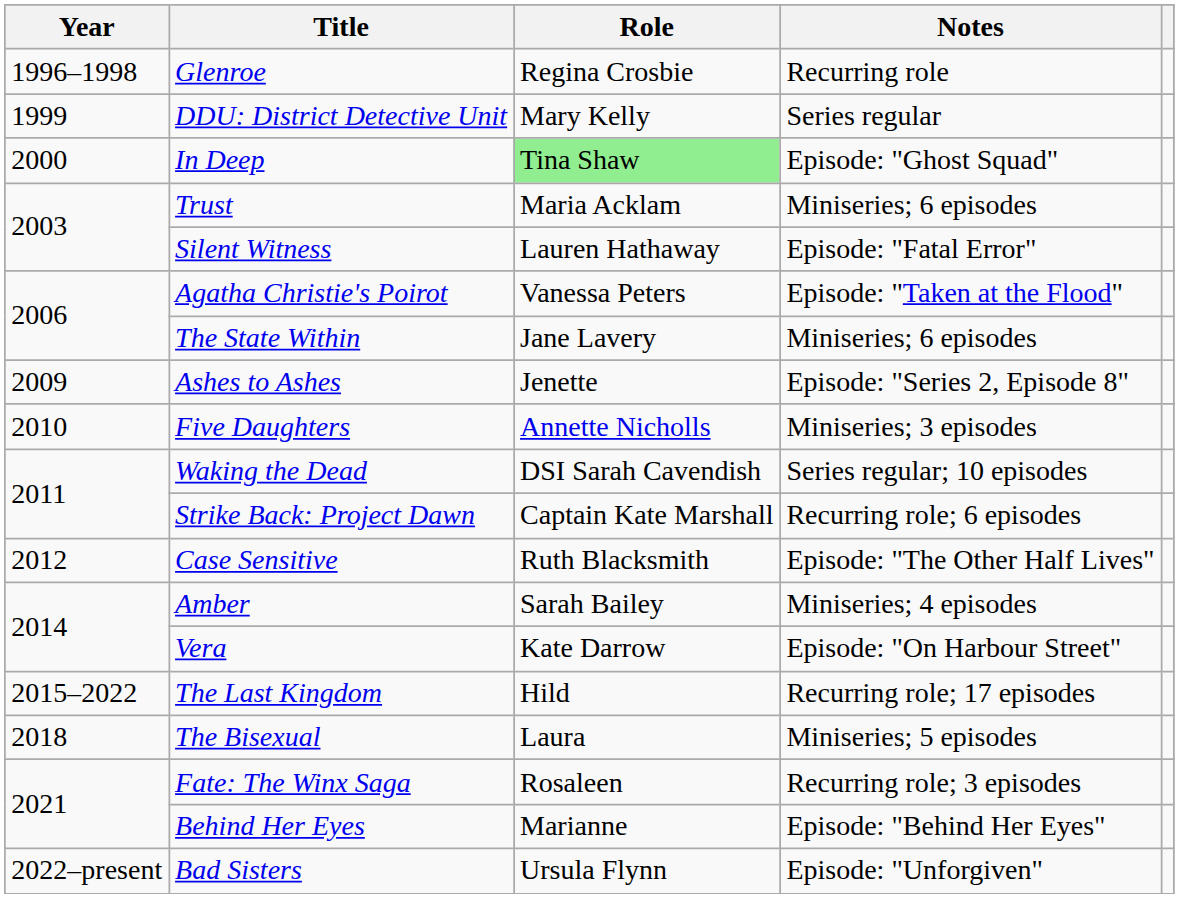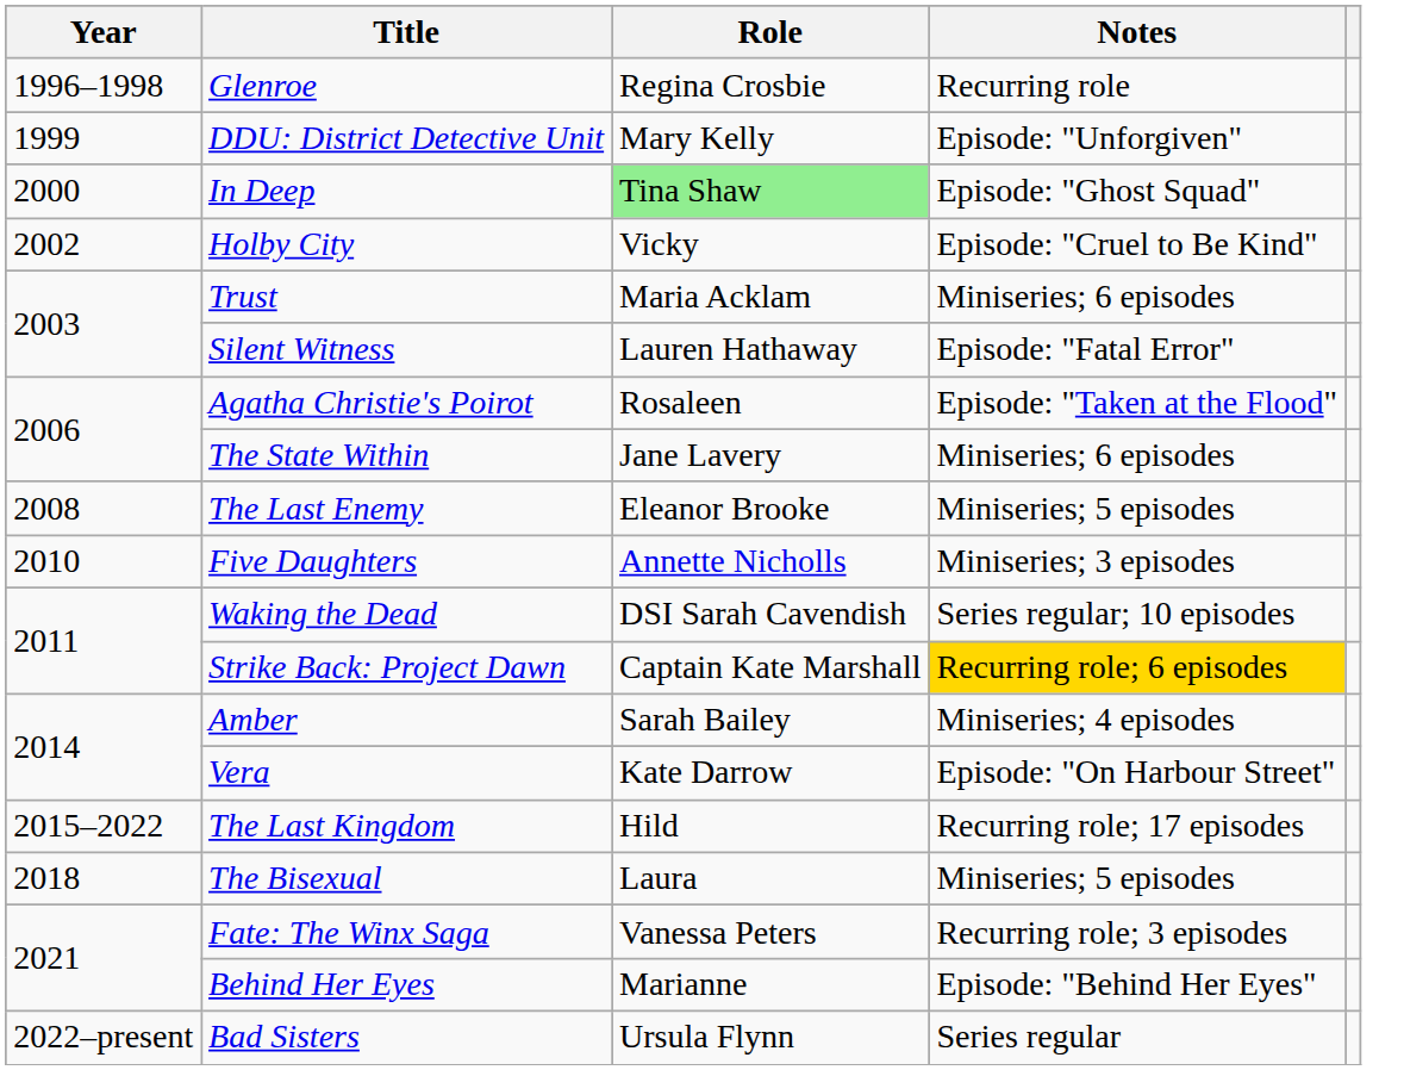DDU: District Detective Unit | Notes: Series regular -> Episode: "Unforgiven"
+ row: 2002 | Holby City | Vicky | Episode: "Cruel to Be Kind"
Agatha Christie's Poirot | Role: Vanessa Peters -> Rosaleen
+ row: 2008 | The Last Enemy | Eleanor Brooke | Miniseries; 5 episodes
- row: 2009 | Ashes to Ashes | Jenette | Episode: "Series 2, Episode 8"
Strike Back: Project Dawn | Notes: no background -> gold background
- row: 2012 | Case Sensitive | Ruth Blacksmith | Episode: "The Other Half Lives"
Fate: The Winx Saga | Role: Rosaleen -> Vanessa Peters
Bad Sisters | Notes: Episode: "Unforgiven" -> Series regular
